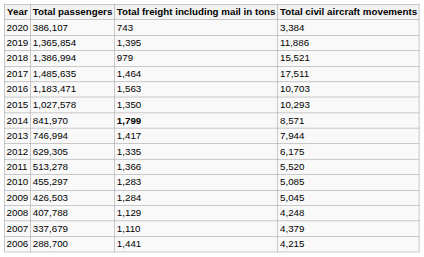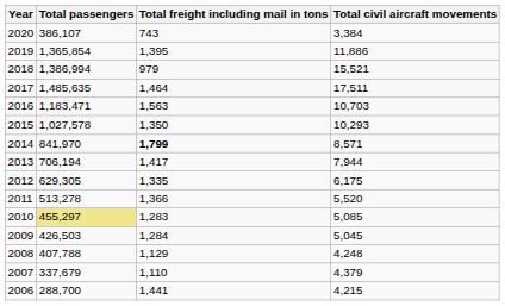2013 | Total passengers: 746,994 -> 706,194
2010 | Total passengers: no background -> khaki background
